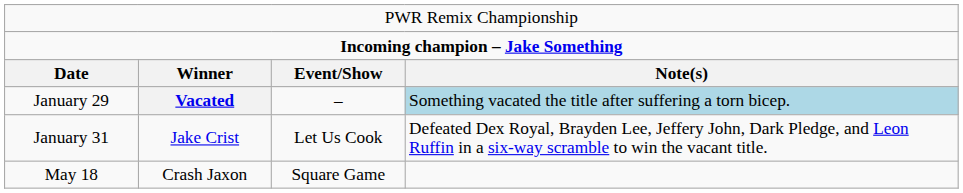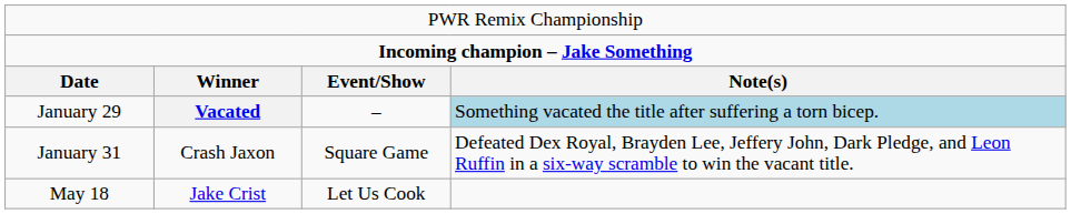January 31 | column 2: Jake Crist -> Crash Jaxon
January 31 | column 3: Let Us Cook -> Square Game
May 18 | column 2: Crash Jaxon -> Jake Crist
May 18 | column 3: Square Game -> Let Us Cook
